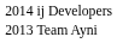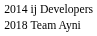Team Ayni | column 1: 2013 -> 2018
